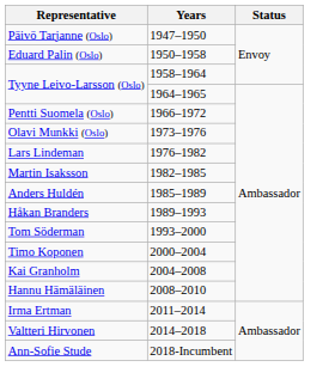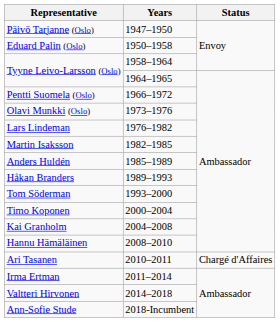+ row: Ari Tasanen | 2010–2011 | Chargé d'Affaires
